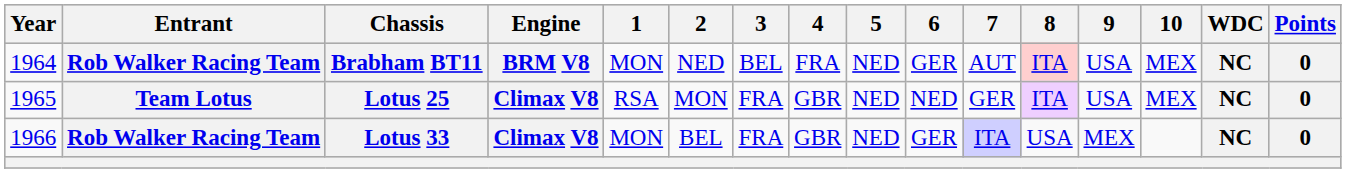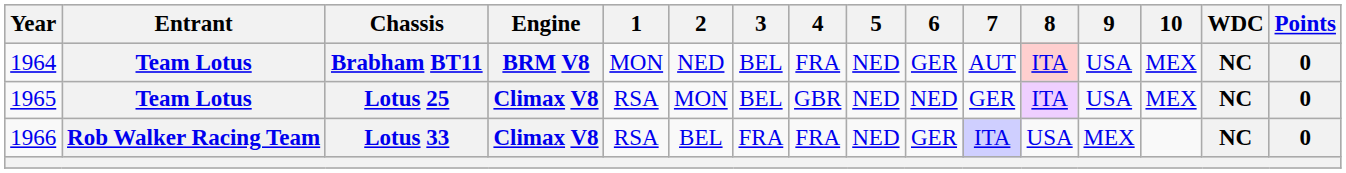Brabham BT11 | Entrant: Rob Walker Racing Team -> Team Lotus
Lotus 25 | 3: FRA -> BEL
Lotus 33 | 1: MON -> RSA
Lotus 33 | 4: GBR -> FRA
